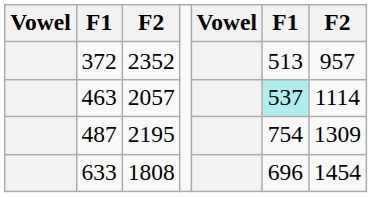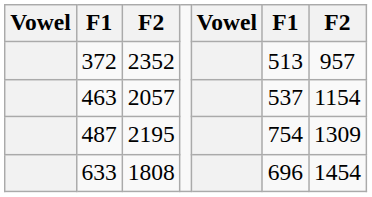463 | column 6: paleturquoise background -> no background
463 | column 7: 1114 -> 1154
